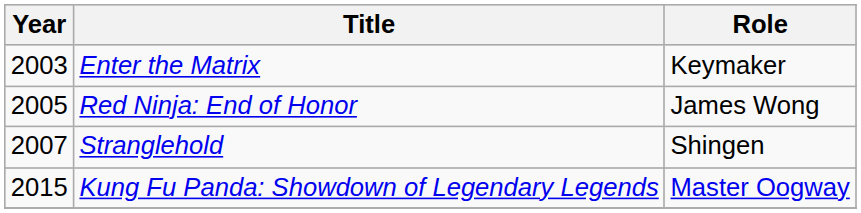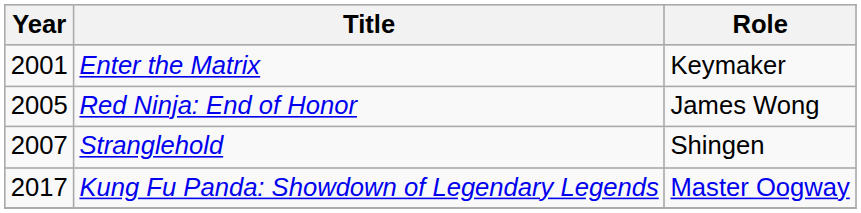Enter the Matrix | Year: 2003 -> 2001
Kung Fu Panda: Showdown of Legendary Legends | Year: 2015 -> 2017
